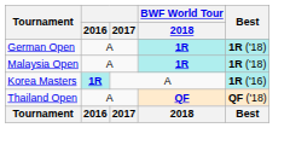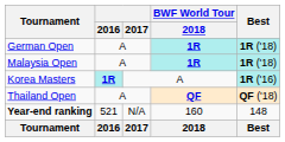+ row: Year-end ranking | 521 | N/A | 160 | 148
